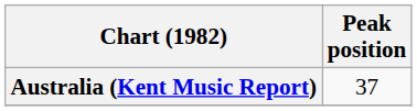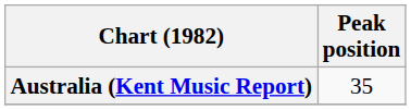Australia (Kent Music Report) | Peak position: 37 -> 35
